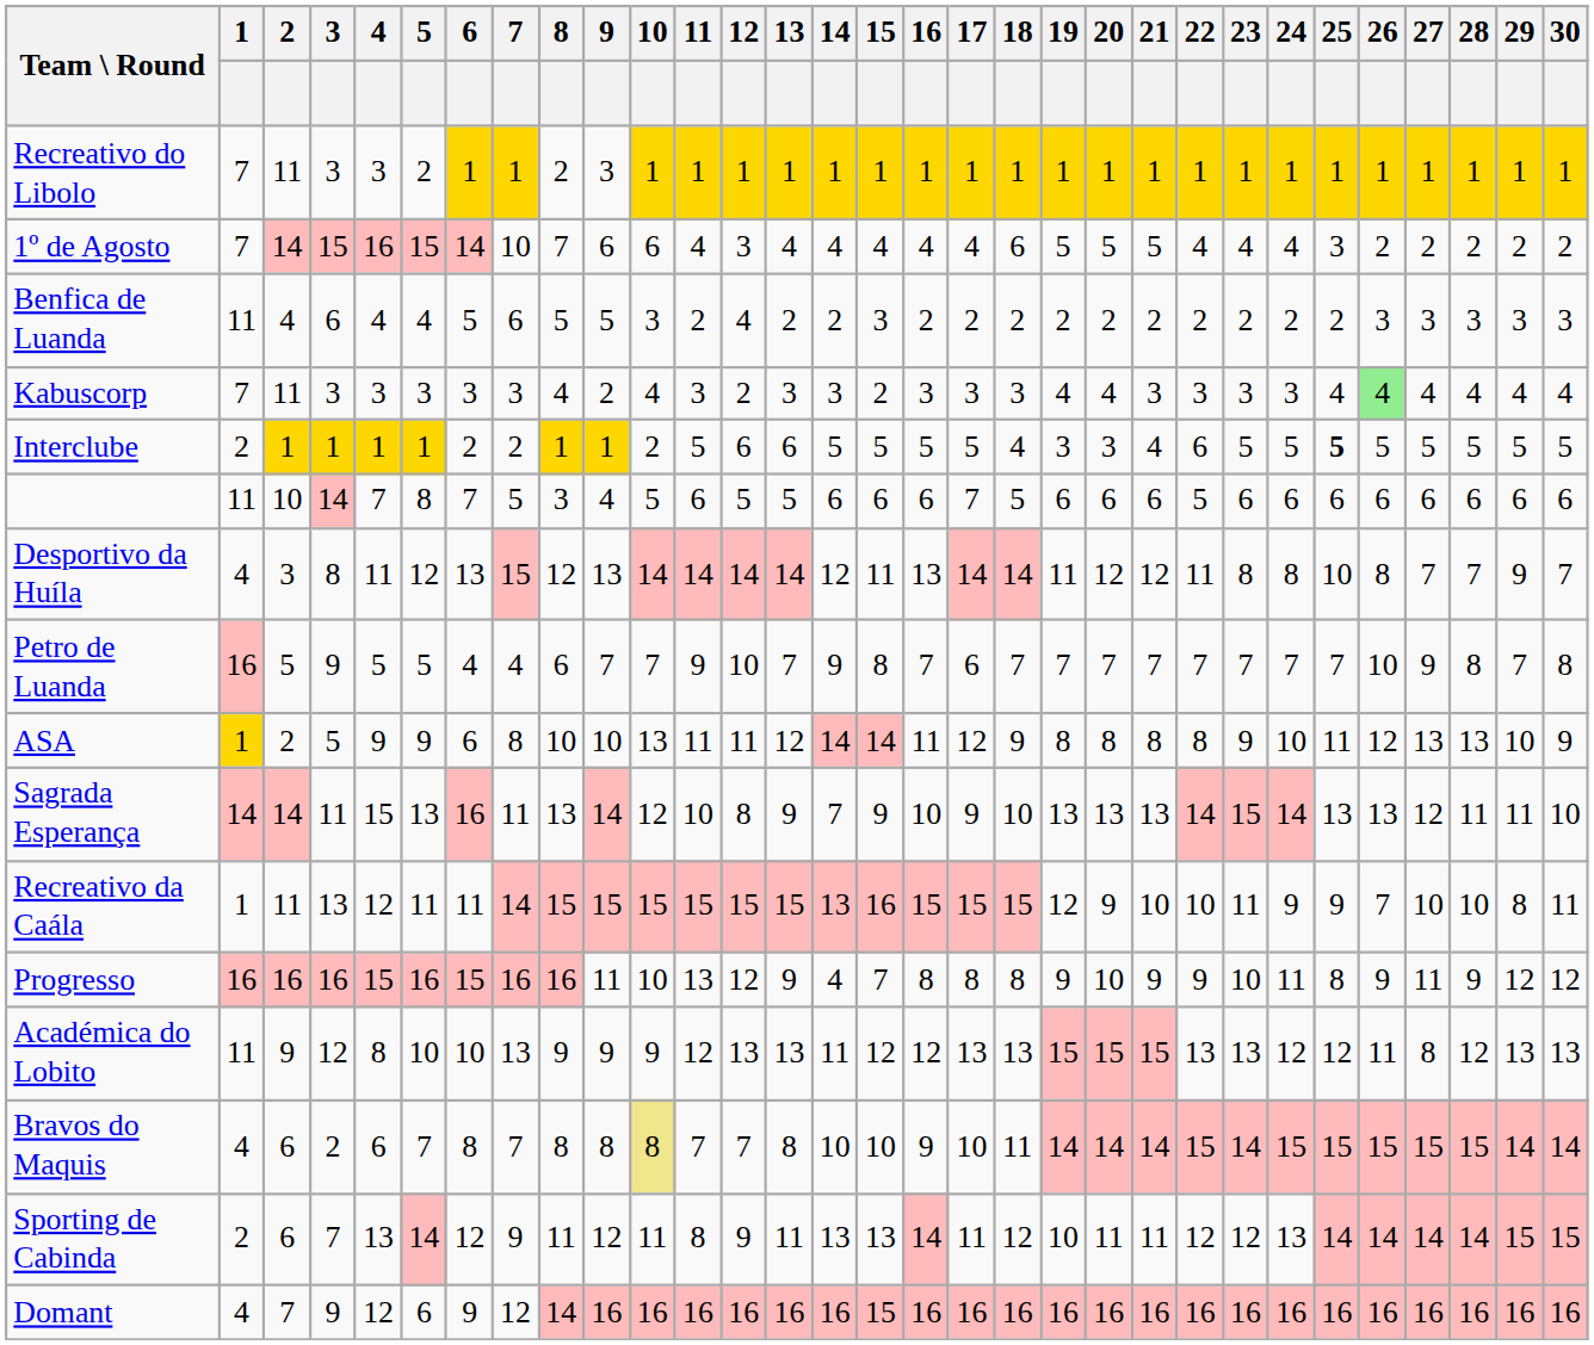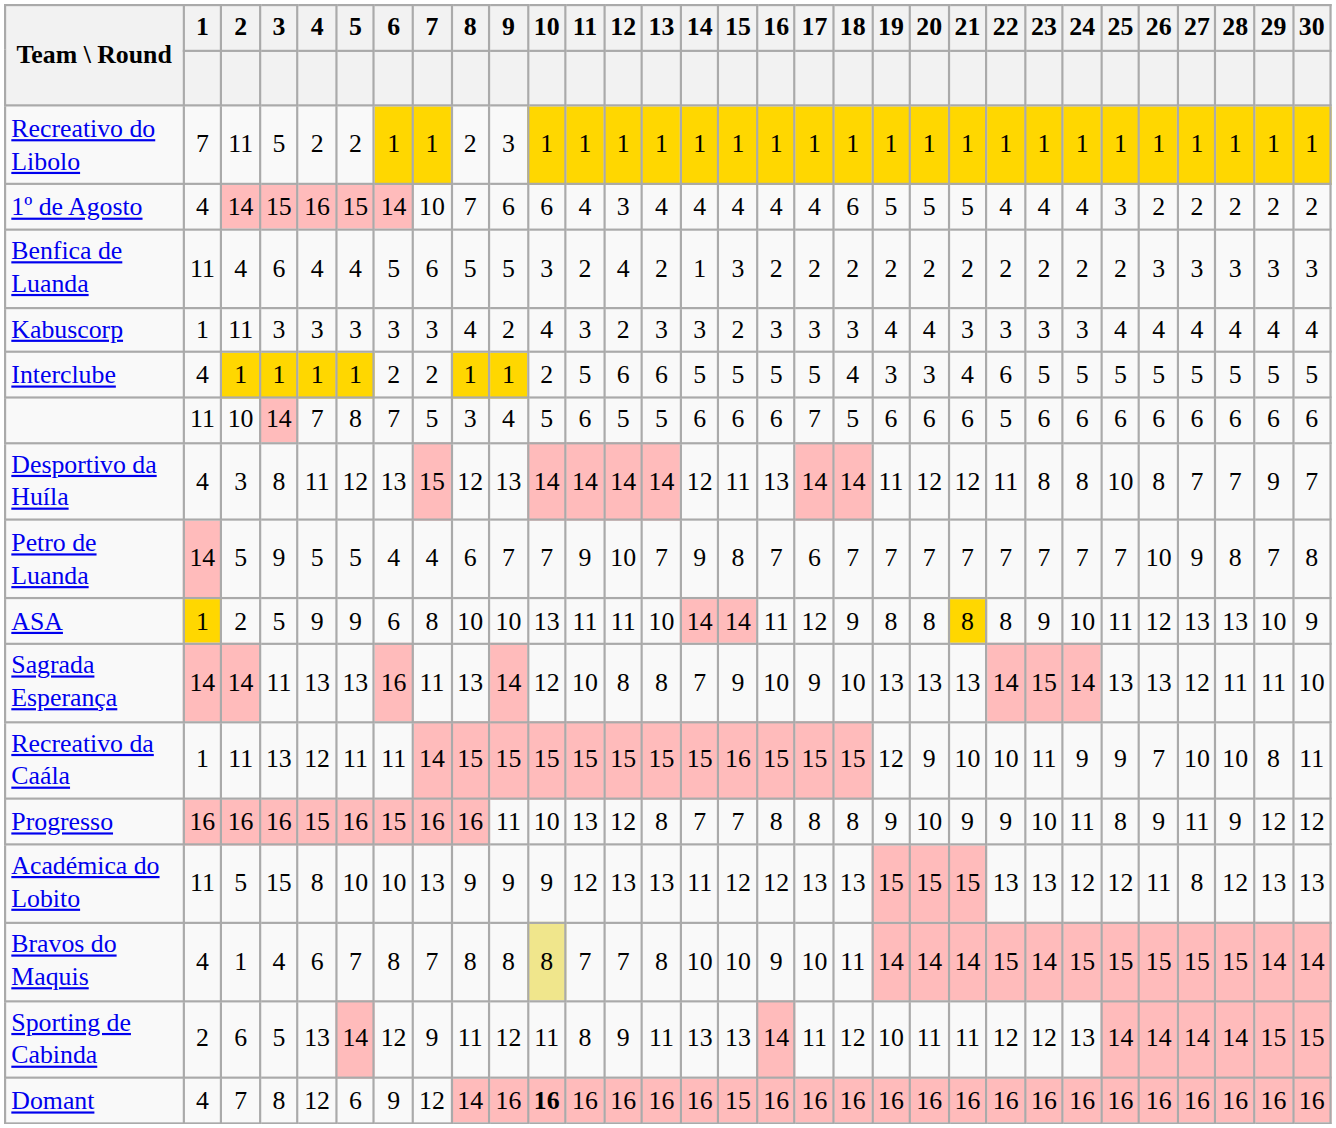Recreativo do Libolo | 3: 3 -> 5
Recreativo do Libolo | 4: 3 -> 2
1º de Agosto | 1: 7 -> 4
Benfica de Luanda | 14: 2 -> 1
Kabuscorp | 1: 7 -> 1
Kabuscorp | 26: lightgreen background -> no background
Interclube | 1: 2 -> 4
Interclube | 25: bold -> normal
Petro de Luanda | 1: 16 -> 14
ASA | 13: 12 -> 10
ASA | 21: no background -> gold background
Sagrada Esperança | 4: 15 -> 13
Sagrada Esperança | 13: 9 -> 8
Recreativo da Caála | 14: 13 -> 15
Progresso | 13: 9 -> 8
Progresso | 14: 4 -> 7
Académica do Lobito | 2: 9 -> 5
Académica do Lobito | 3: 12 -> 15
Bravos do Maquis | 2: 6 -> 1
Bravos do Maquis | 3: 2 -> 4
Sporting de Cabinda | 3: 7 -> 5
Domant | 3: 9 -> 8
Domant | 10: normal -> bold
